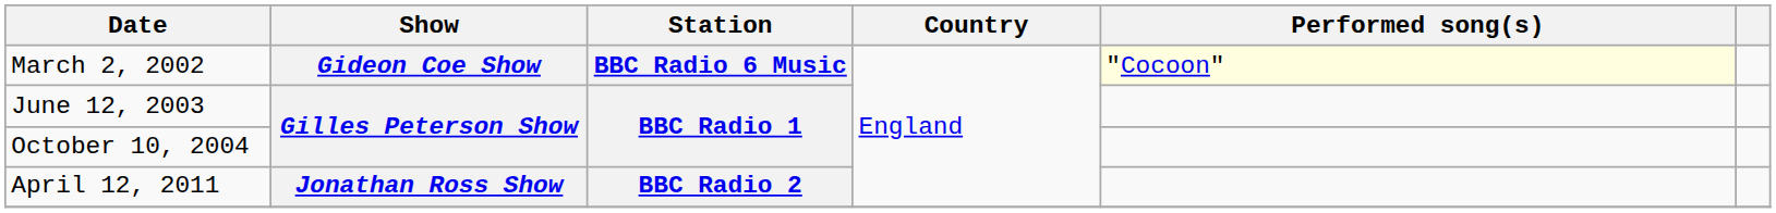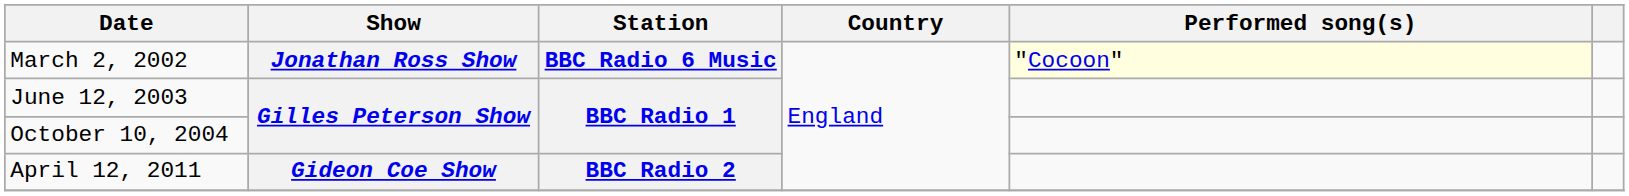March 2, 2002 | Show: Gideon Coe Show -> Jonathan Ross Show
April 12, 2011 | Show: Jonathan Ross Show -> Gideon Coe Show
